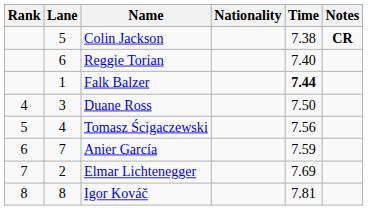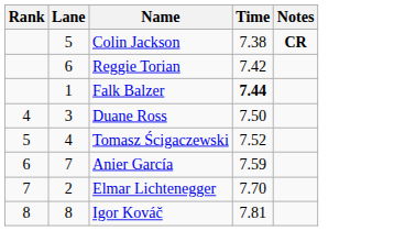- column: Nationality
Reggie Torian | Time: 7.40 -> 7.42
Tomasz Ścigaczewski | Time: 7.56 -> 7.52
Elmar Lichtenegger | Time: 7.69 -> 7.70
